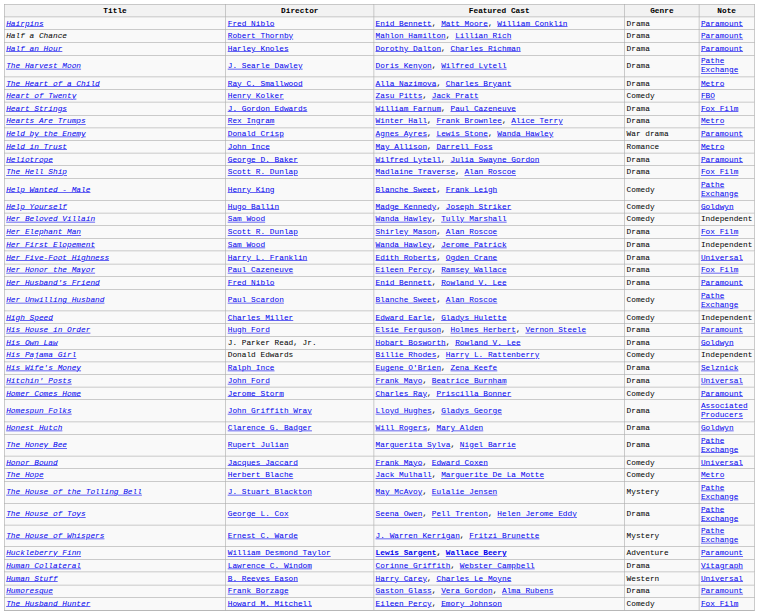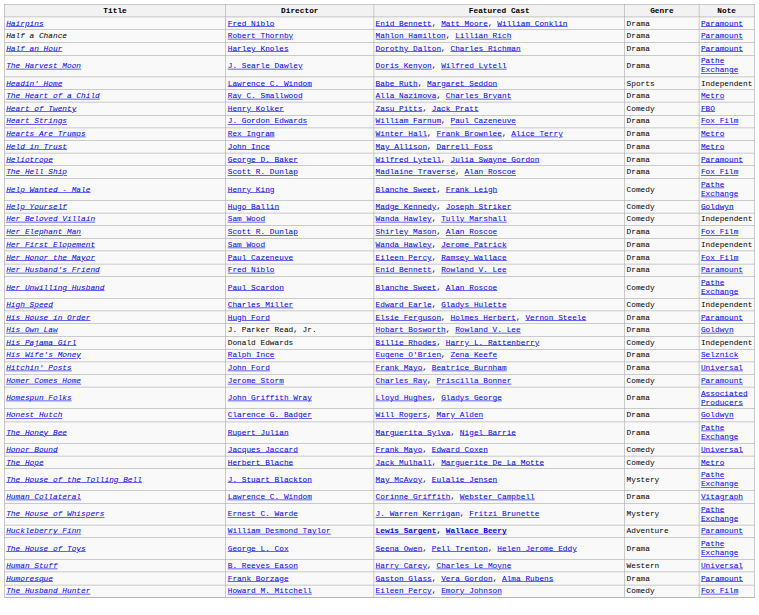+ row: Headin' Home | Lawrence C. Windom | Babe Ruth, Margaret Seddon | Sports | Independent
- row: Held by the Enemy | Donald Crisp | Agnes Ayres, Lewis Stone, Wanda Hawley | War drama | Paramount
Held in Trust | Genre: Romance -> Drama
- row: Her Five-Foot Highness | Harry L. Franklin | Edith Roberts, Ogden Crane | Drama | Universal
rows swapped: The House of Toys <-> Human Collateral
